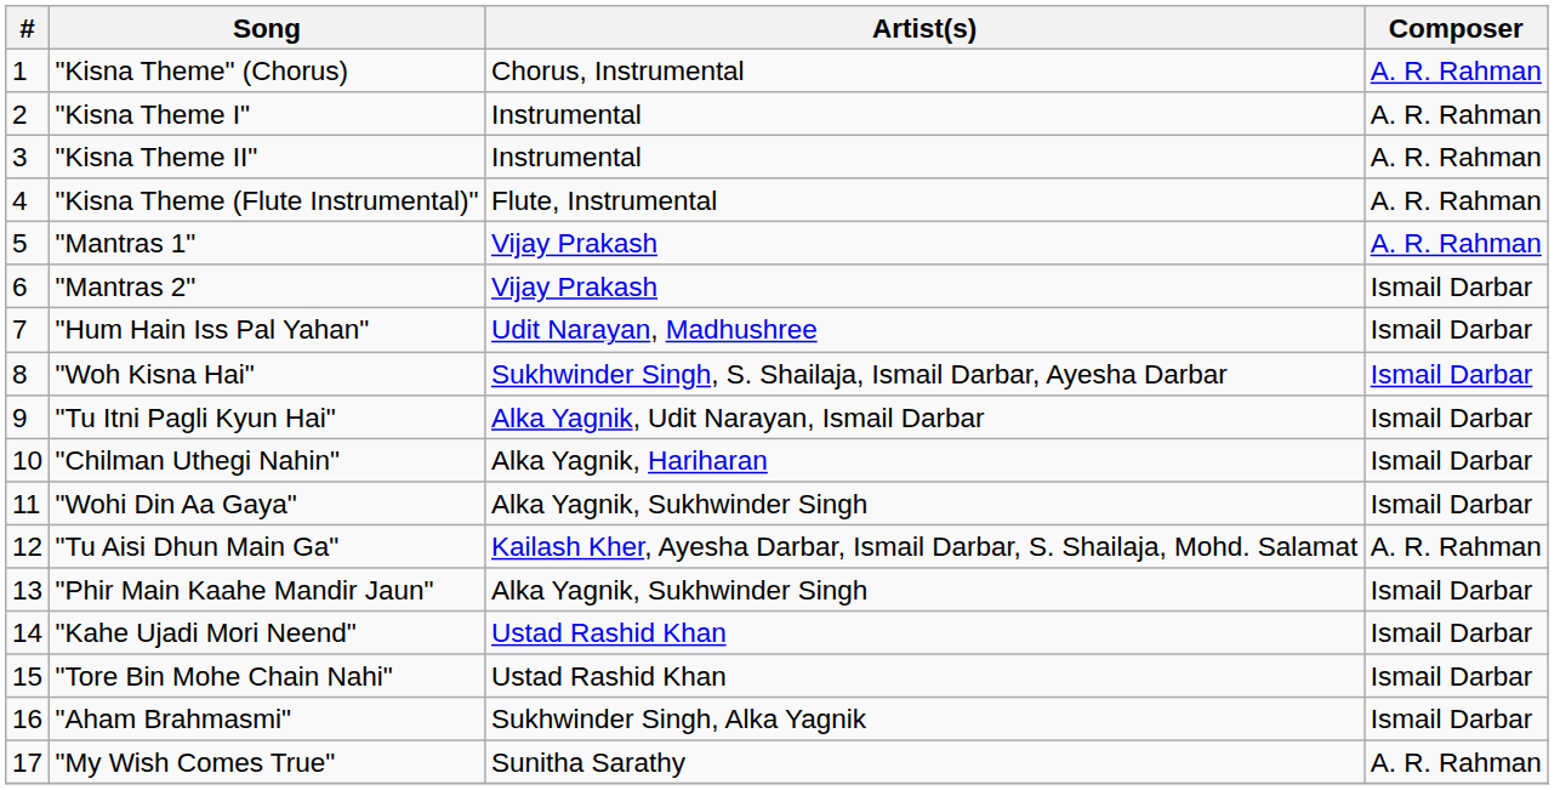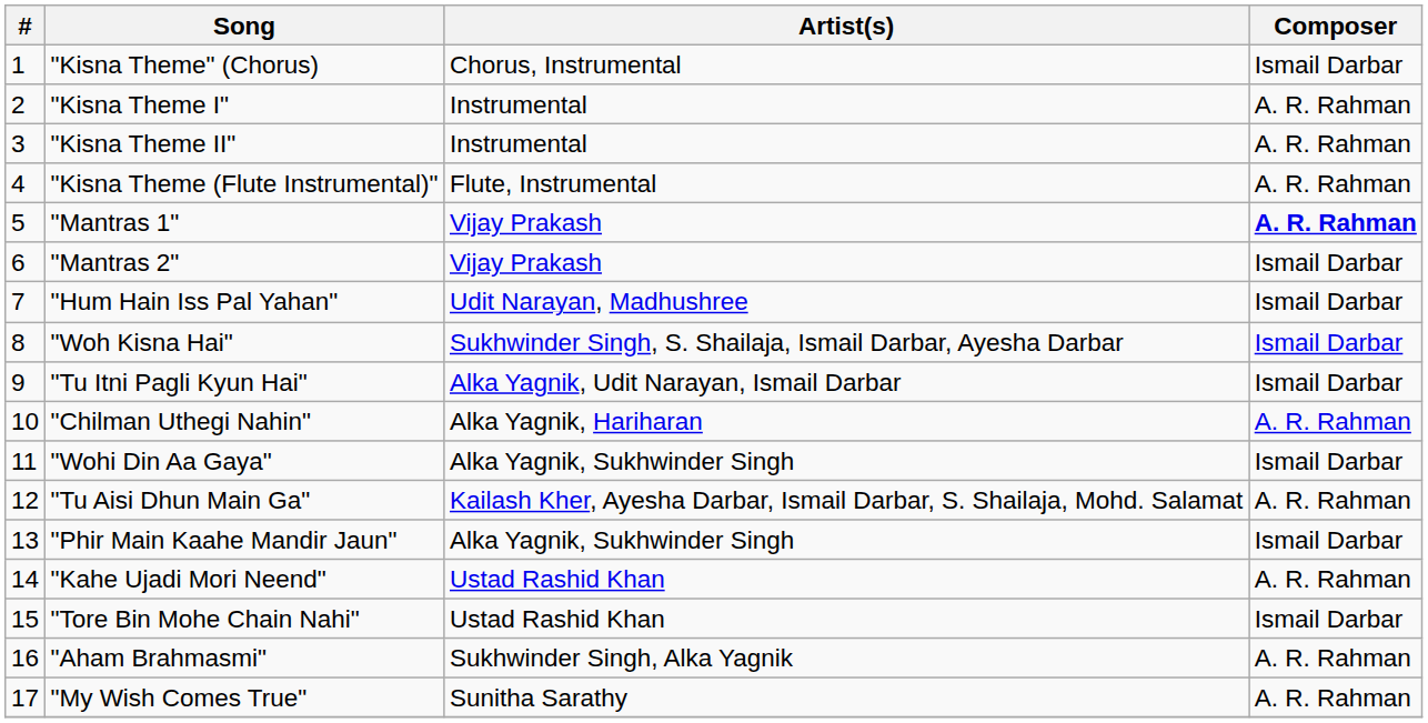"Kisna Theme" (Chorus) | Composer: A. R. Rahman -> Ismail Darbar
"Mantras 1" | Composer: normal -> bold
"Chilman Uthegi Nahin" | Composer: Ismail Darbar -> A. R. Rahman
"Kahe Ujadi Mori Neend" | Composer: Ismail Darbar -> A. R. Rahman
"Aham Brahmasmi" | Composer: Ismail Darbar -> A. R. Rahman
